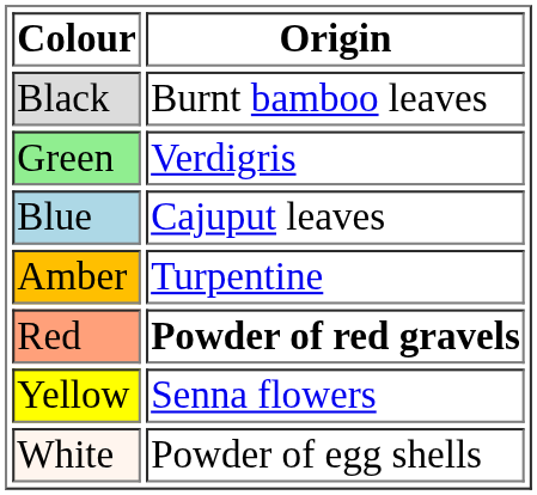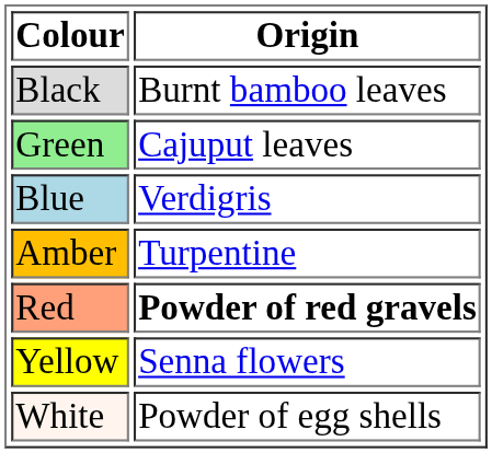Green | Origin: Verdigris -> Cajuput leaves
Blue | Origin: Cajuput leaves -> Verdigris
